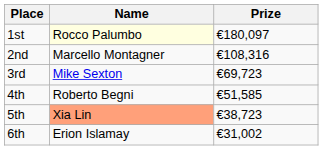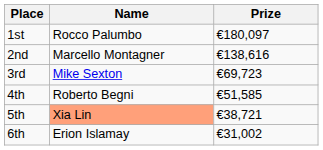1st | Name: lightyellow background -> no background
2nd | Prize: €108,316 -> €138,616
5th | Prize: €38,723 -> €38,721
